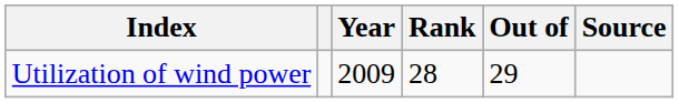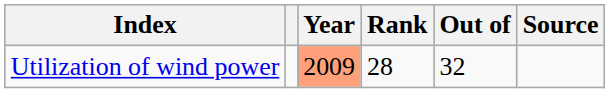Utilization of wind power | Year: no background -> lightsalmon background
Utilization of wind power | Out of: 29 -> 32
